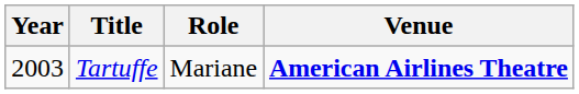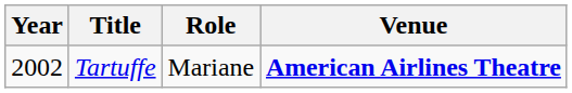Tartuffe | Year: 2003 -> 2002
